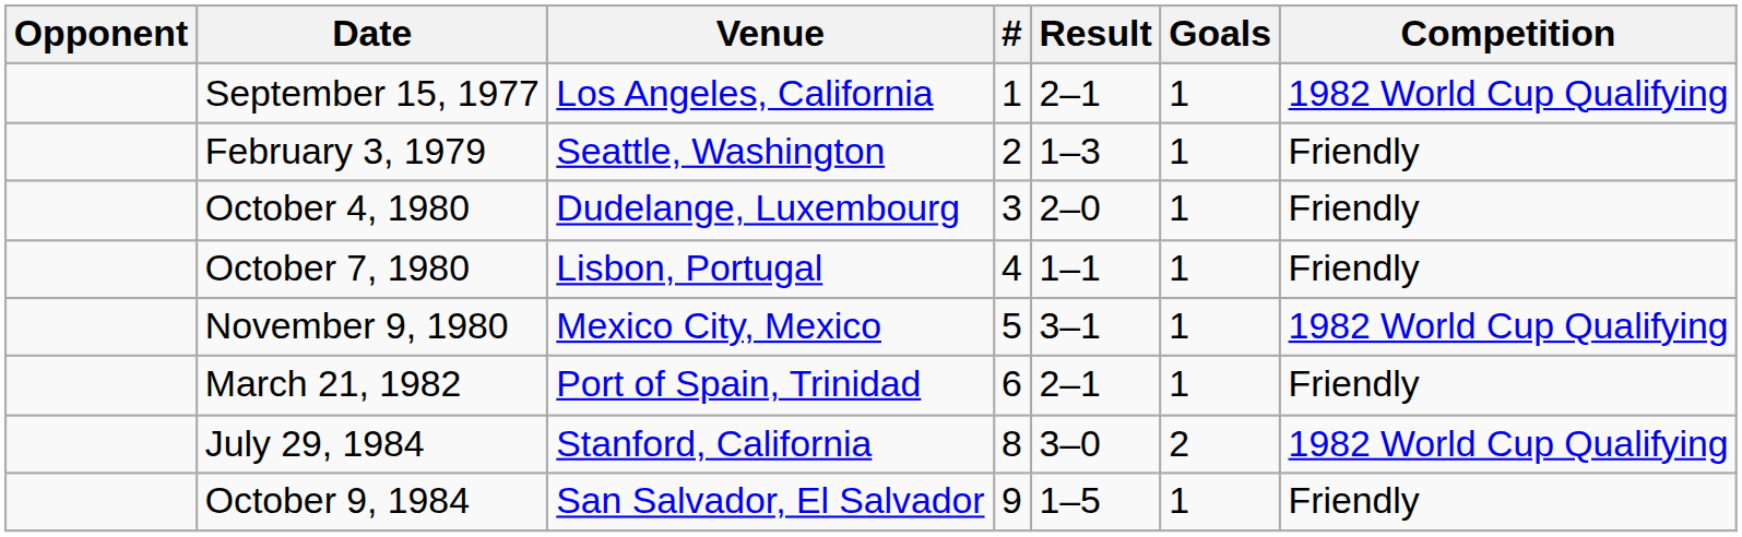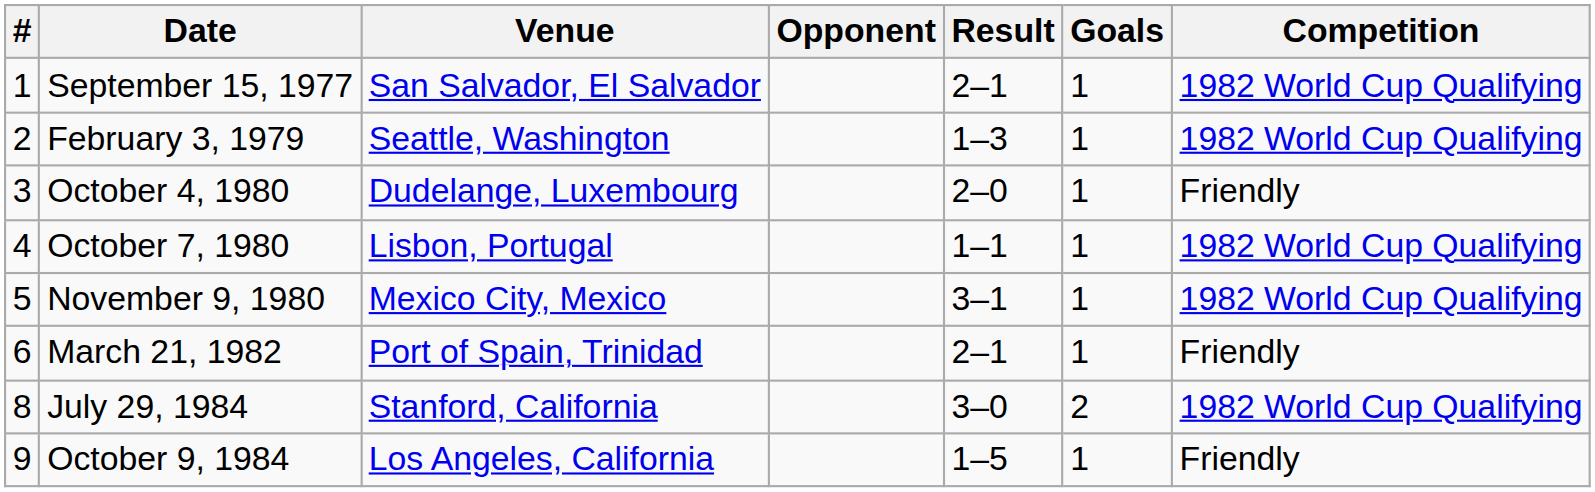columns swapped: # <-> Opponent
September 15, 1977 | Venue: Los Angeles, California -> San Salvador, El Salvador
February 3, 1979 | Competition: Friendly -> 1982 World Cup Qualifying
October 7, 1980 | Competition: Friendly -> 1982 World Cup Qualifying
October 9, 1984 | Venue: San Salvador, El Salvador -> Los Angeles, California
